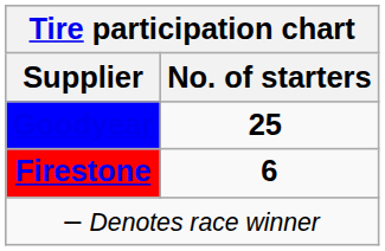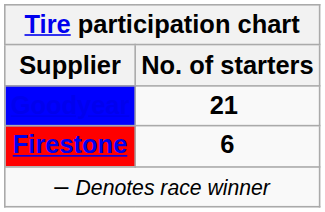Goodyear | No. of starters: 25 -> 21
